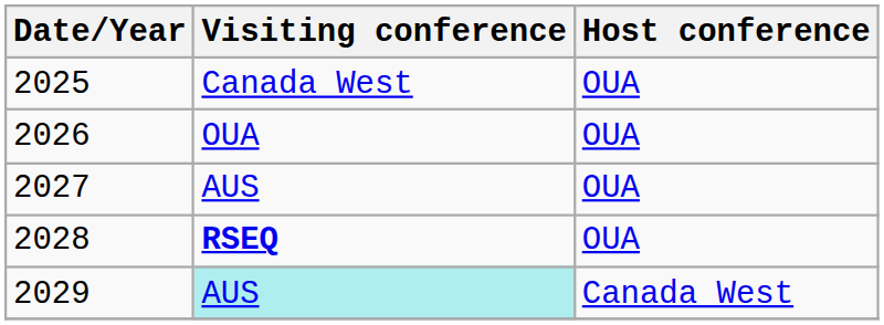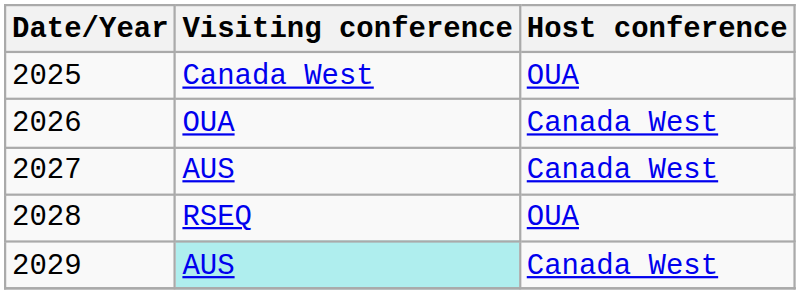2026 | Host conference: OUA -> Canada West
2027 | Host conference: OUA -> Canada West
2028 | Visiting conference: bold -> normal
